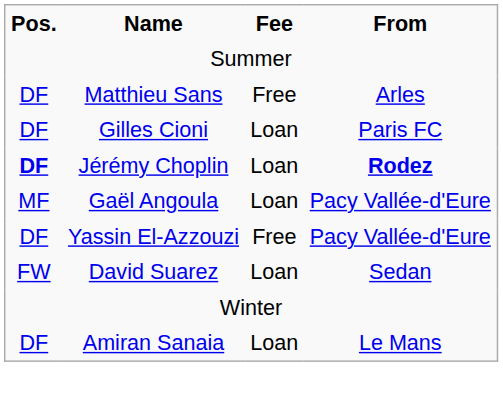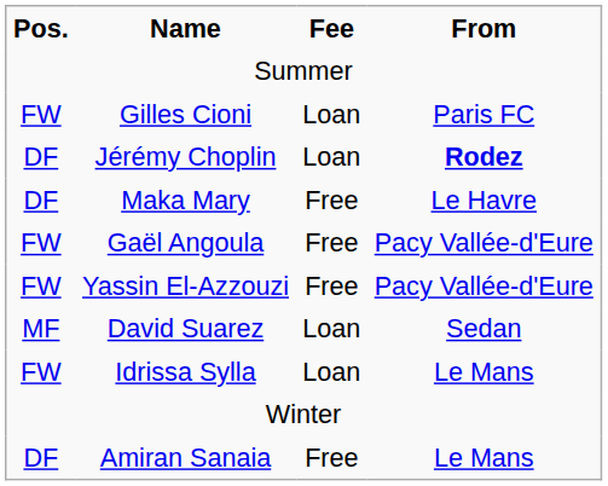- row: DF | Matthieu Sans | Free | Arles
Gilles Cioni | Pos.: DF -> FW
Jérémy Choplin | Pos.: bold -> normal
+ row: DF | Maka Mary | Free | Le Havre
Gaël Angoula | Pos.: MF -> FW
Gaël Angoula | Fee: Loan -> Free
Yassin El-Azzouzi | Pos.: DF -> FW
David Suarez | Pos.: FW -> MF
+ row: FW | Idrissa Sylla | Loan | Le Mans
Amiran Sanaia | Fee: Loan -> Free
